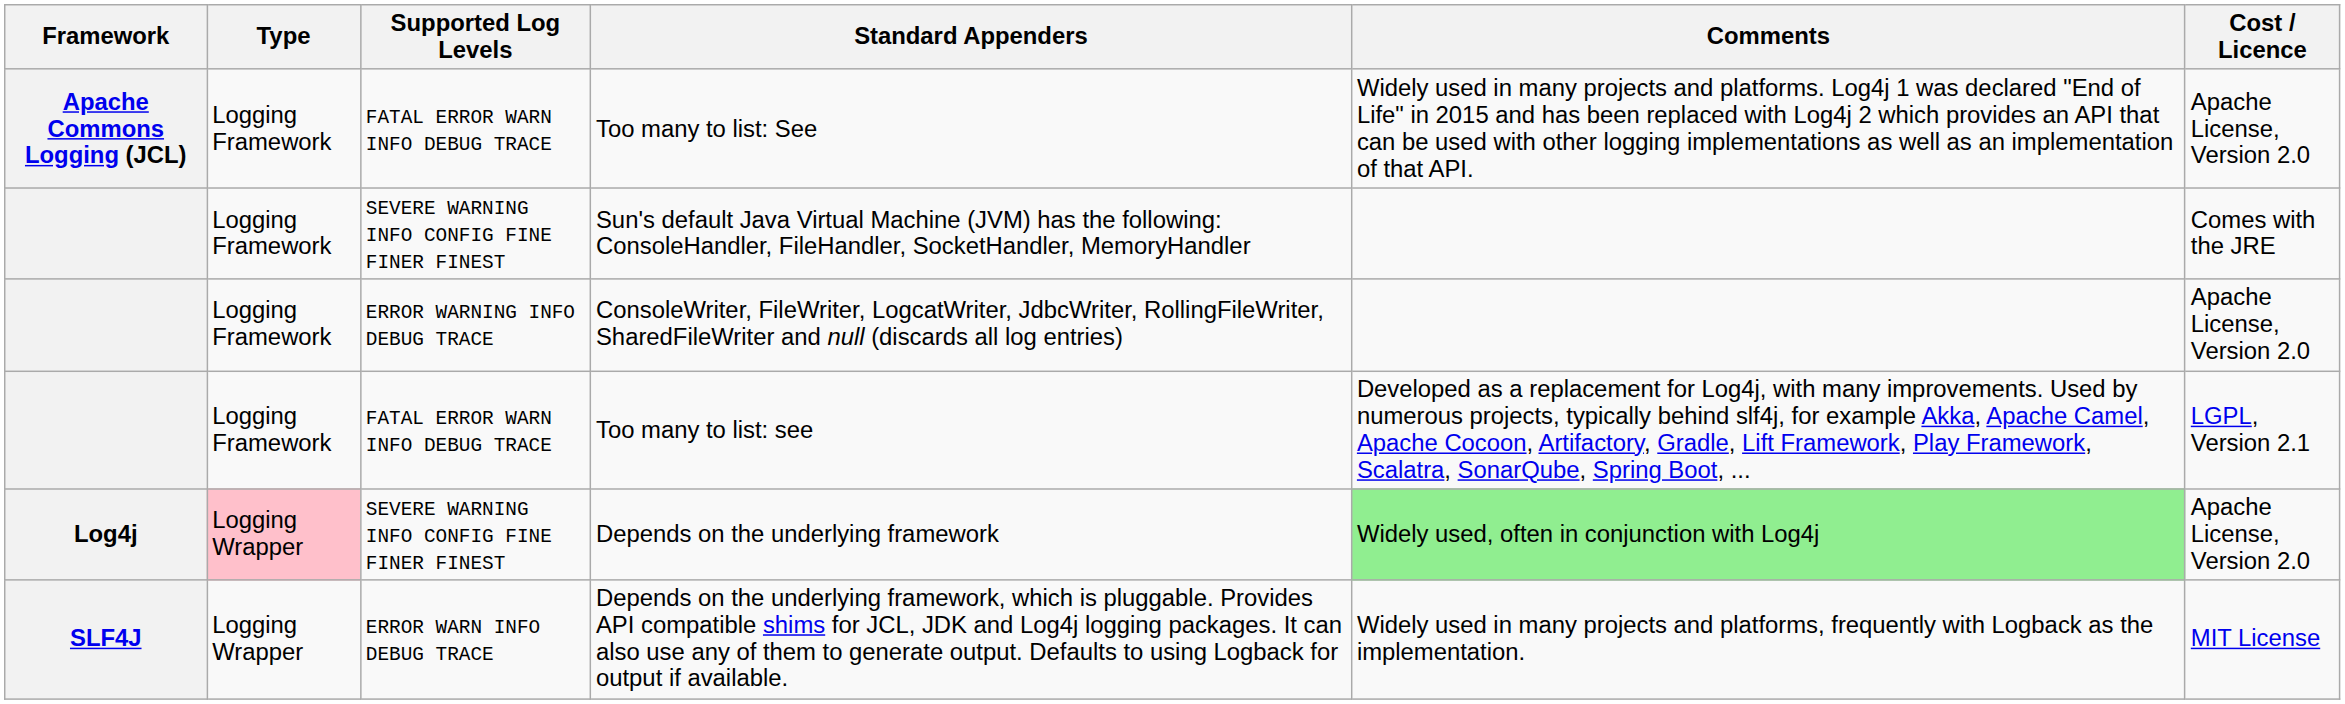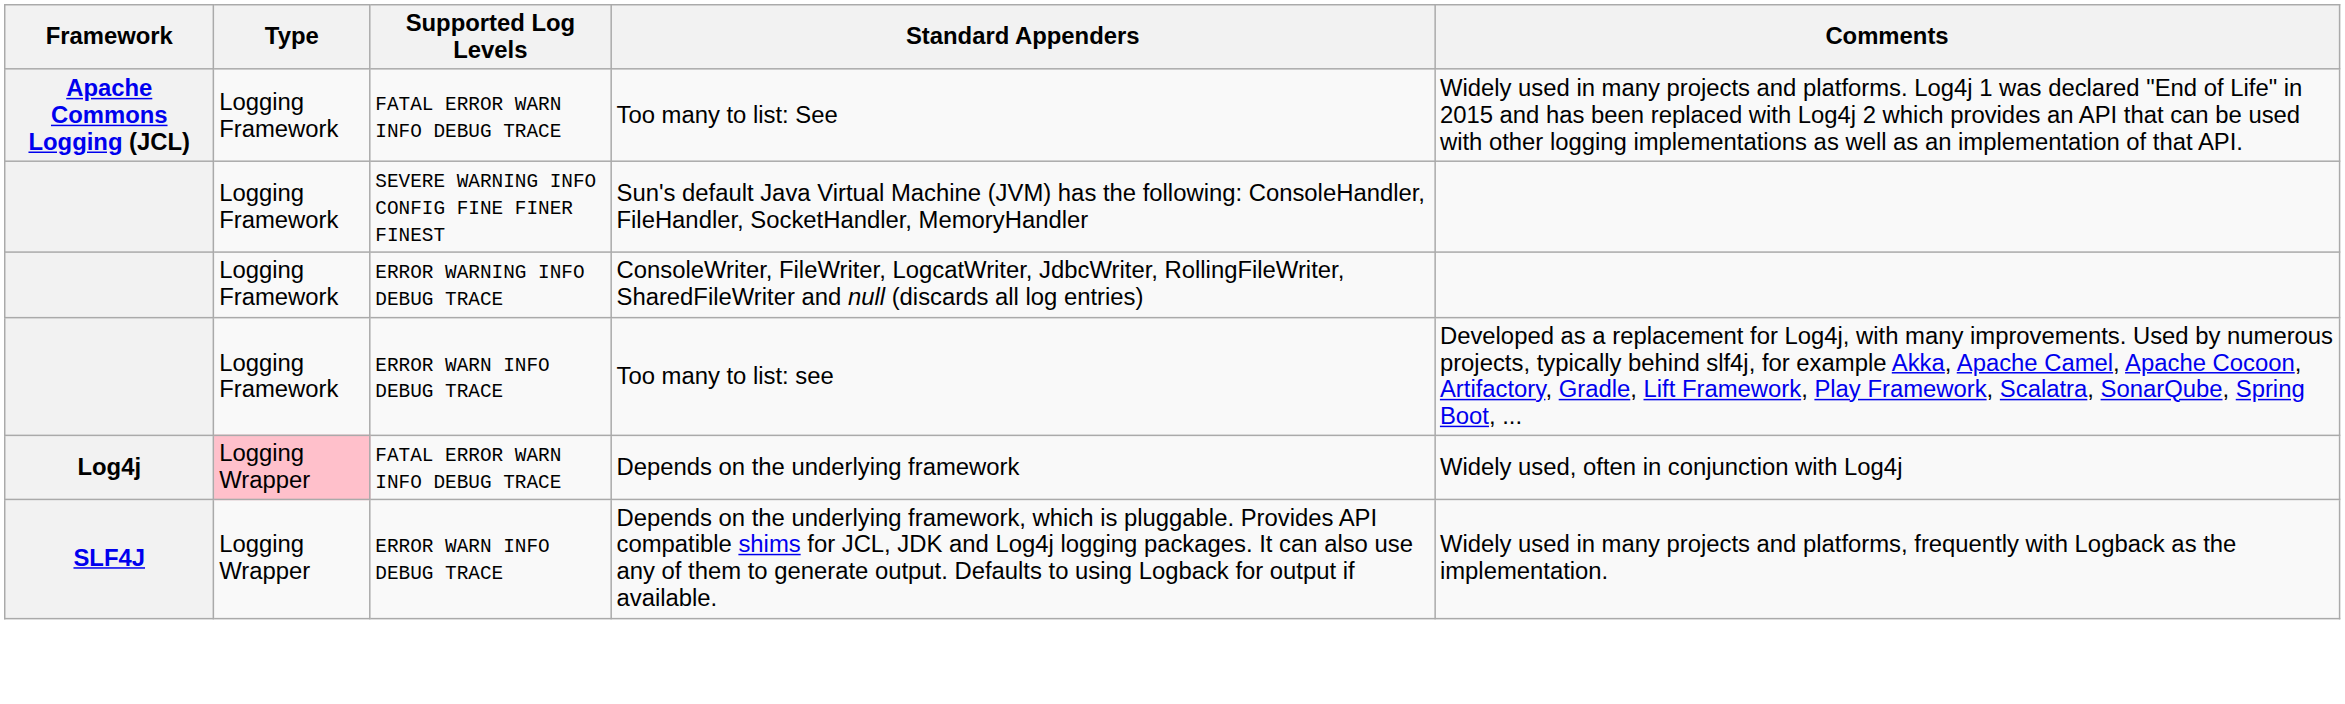- column: Cost / Licence | Apache License, Version 2.0 | Comes with the JRE | Apache License, Version 2.0 | LGPL, Version 2.1 | Apache License, Version 2.0 | MIT License
Too many to list: see | Supported Log Levels: FATAL ERROR WARN INFO DEBUG TRACE -> ERROR WARN INFO DEBUG TRACE
Depends on the underlying framework | Supported Log Levels: SEVERE WARNING INFO CONFIG FINE FINER FINEST -> FATAL ERROR WARN INFO DEBUG TRACE
Depends on the underlying framework | Comments: lightgreen background -> no background
